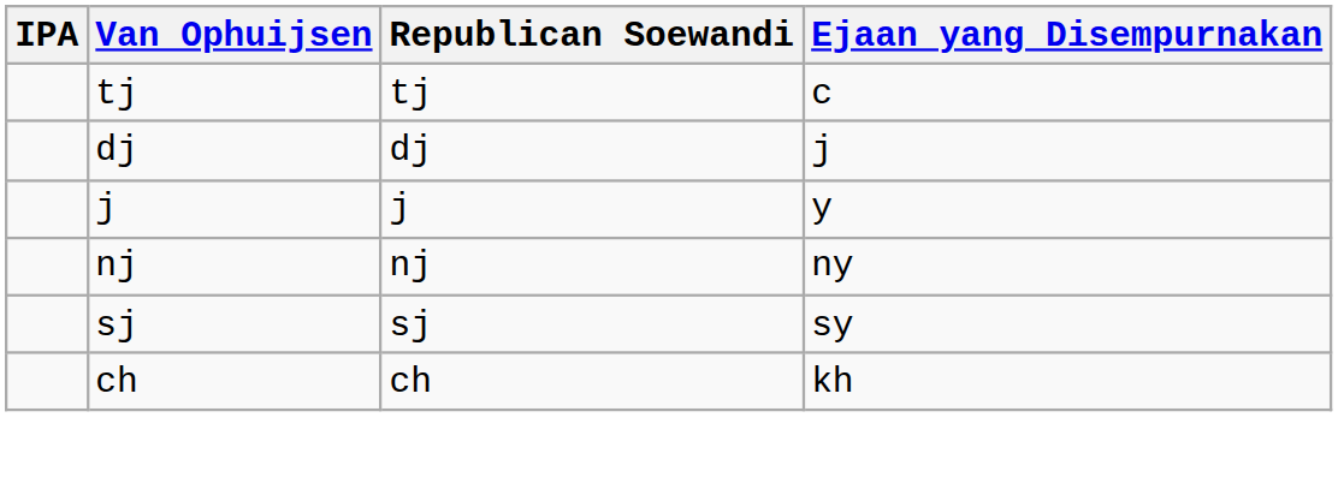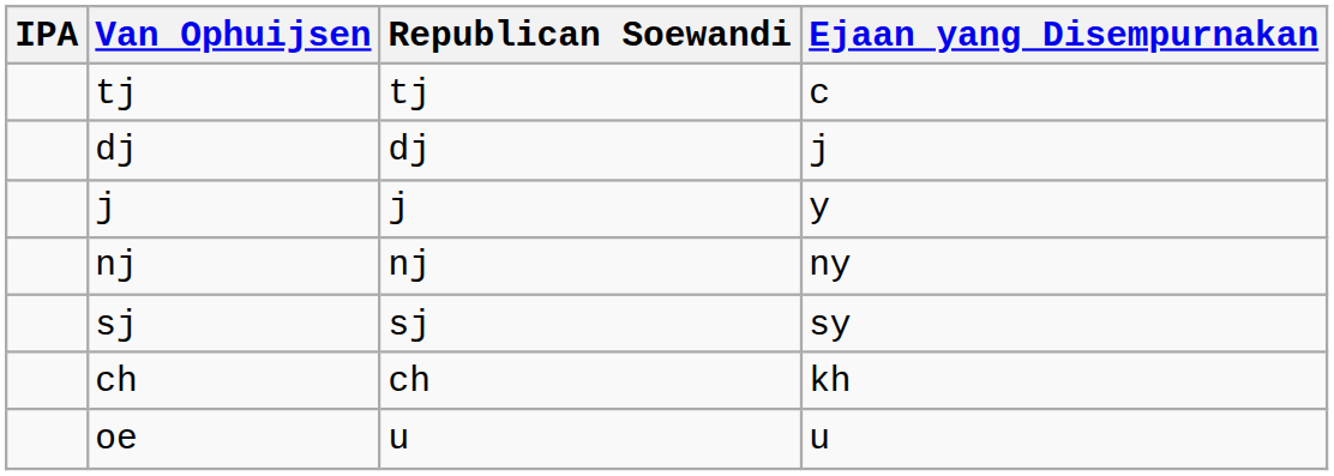+ row: oe | u | u
